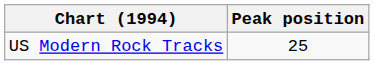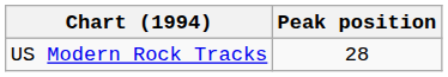US Modern Rock Tracks | Peak position: 25 -> 28
